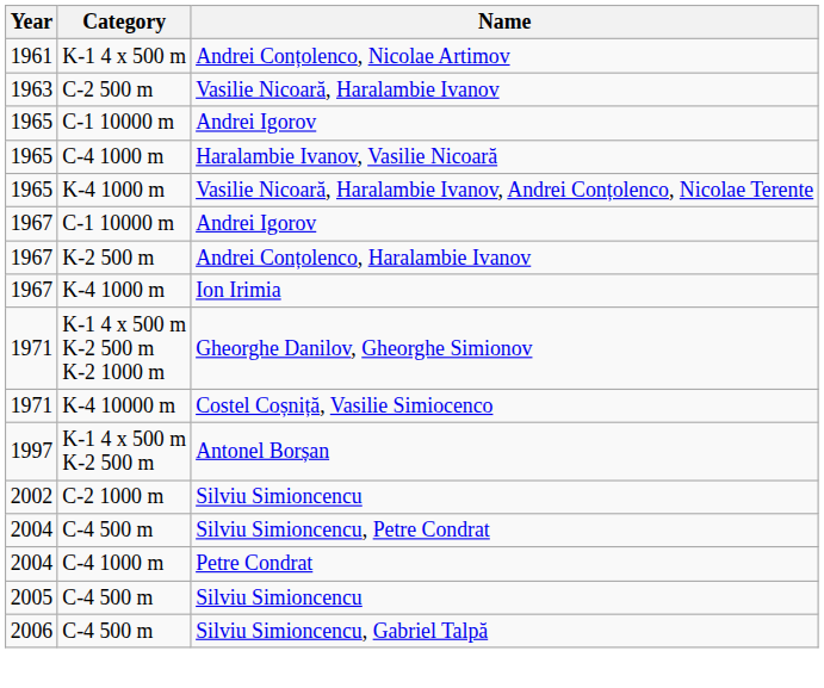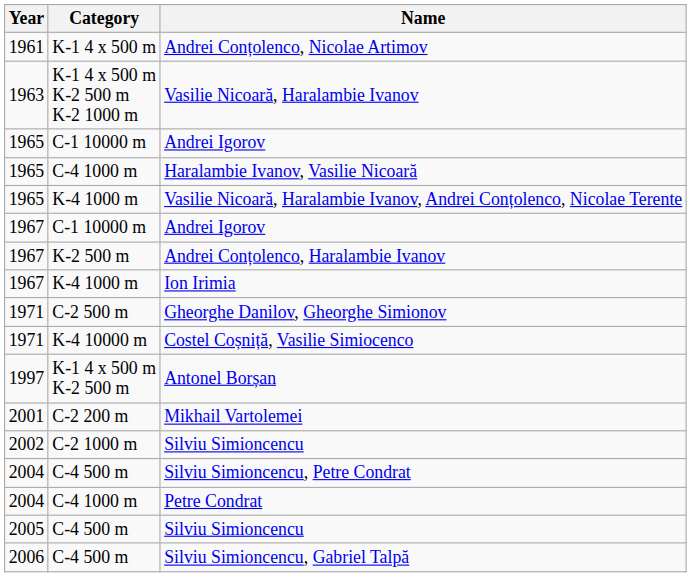Vasilie Nicoară, Haralambie Ivanov | Category: C-2 500 m -> K-1 4 x 500 m K-2 500 m K-2 1000 m
Gheorghe Danilov, Gheorghe Simionov | Category: K-1 4 x 500 m K-2 500 m K-2 1000 m -> C-2 500 m
+ row: 2001 | C-2 200 m | Mikhail Vartolemei
